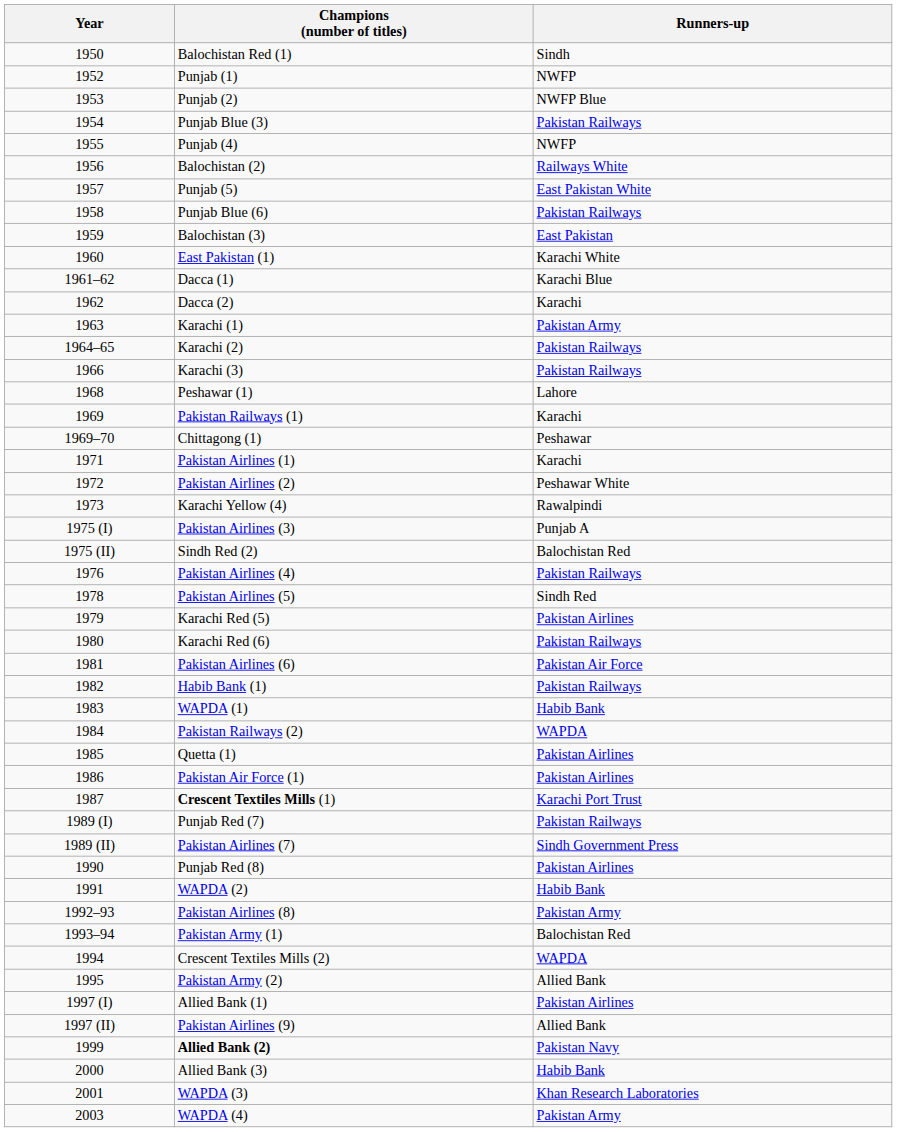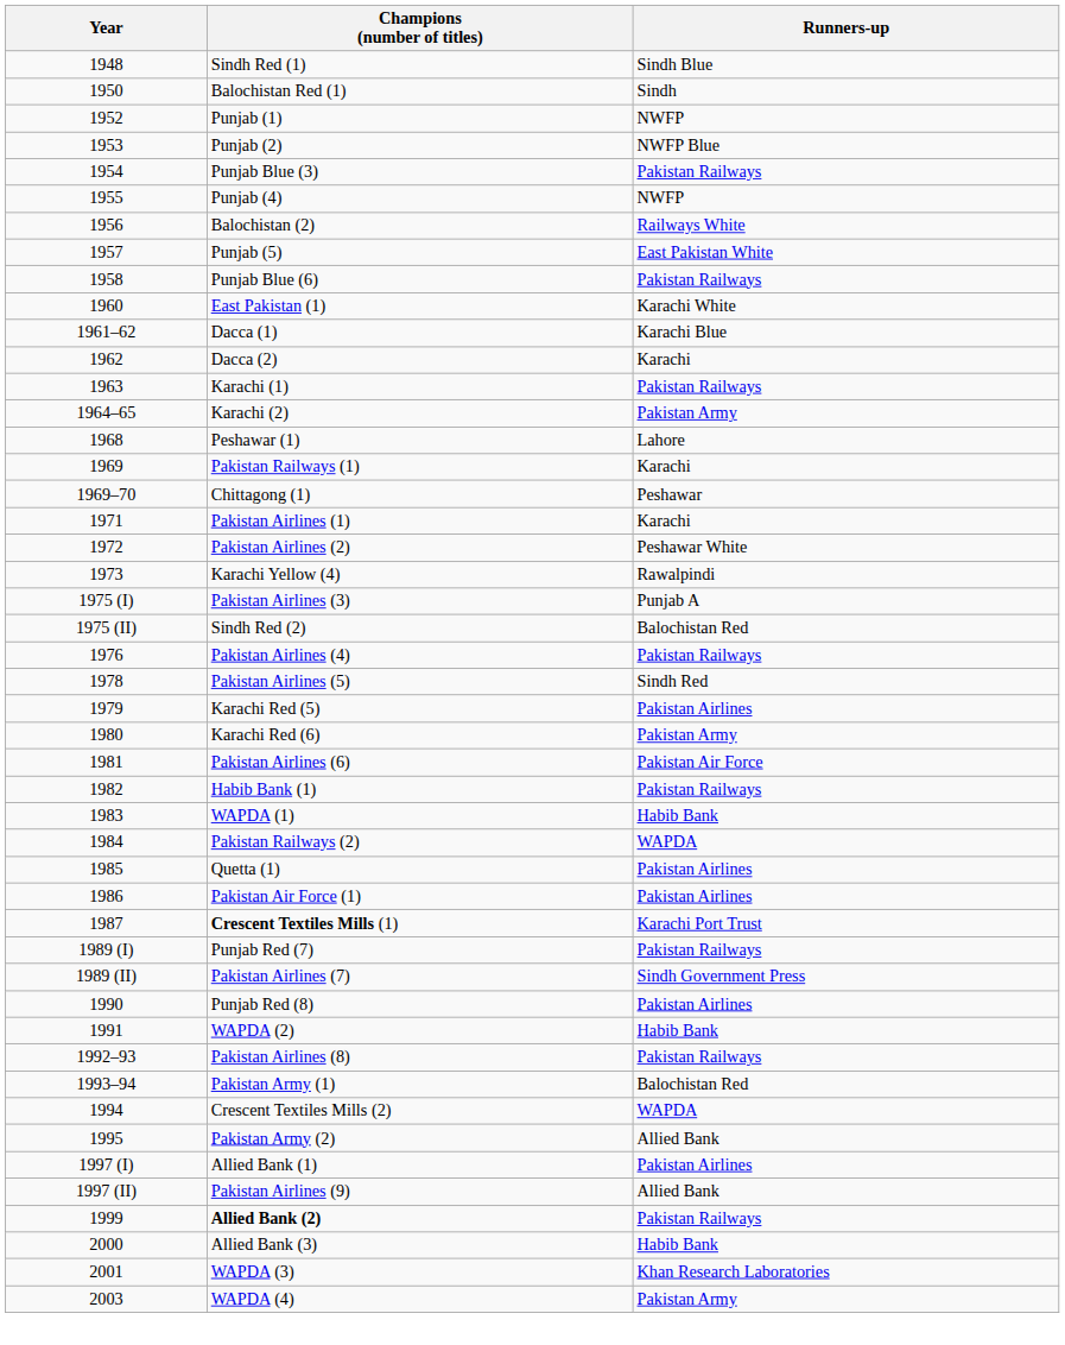+ row: 1948 | Sindh Red (1) | Sindh Blue
- row: 1959 | Balochistan (3) | East Pakistan
Karachi (1) | Runners-up: Pakistan Army -> Pakistan Railways
Karachi (2) | Runners-up: Pakistan Railways -> Pakistan Army
- row: 1966 | Karachi (3) | Pakistan Railways
Karachi Red (6) | Runners-up: Pakistan Railways -> Pakistan Army
Pakistan Airlines (8) | Runners-up: Pakistan Army -> Pakistan Railways
Allied Bank (2) | Runners-up: Pakistan Navy -> Pakistan Railways
